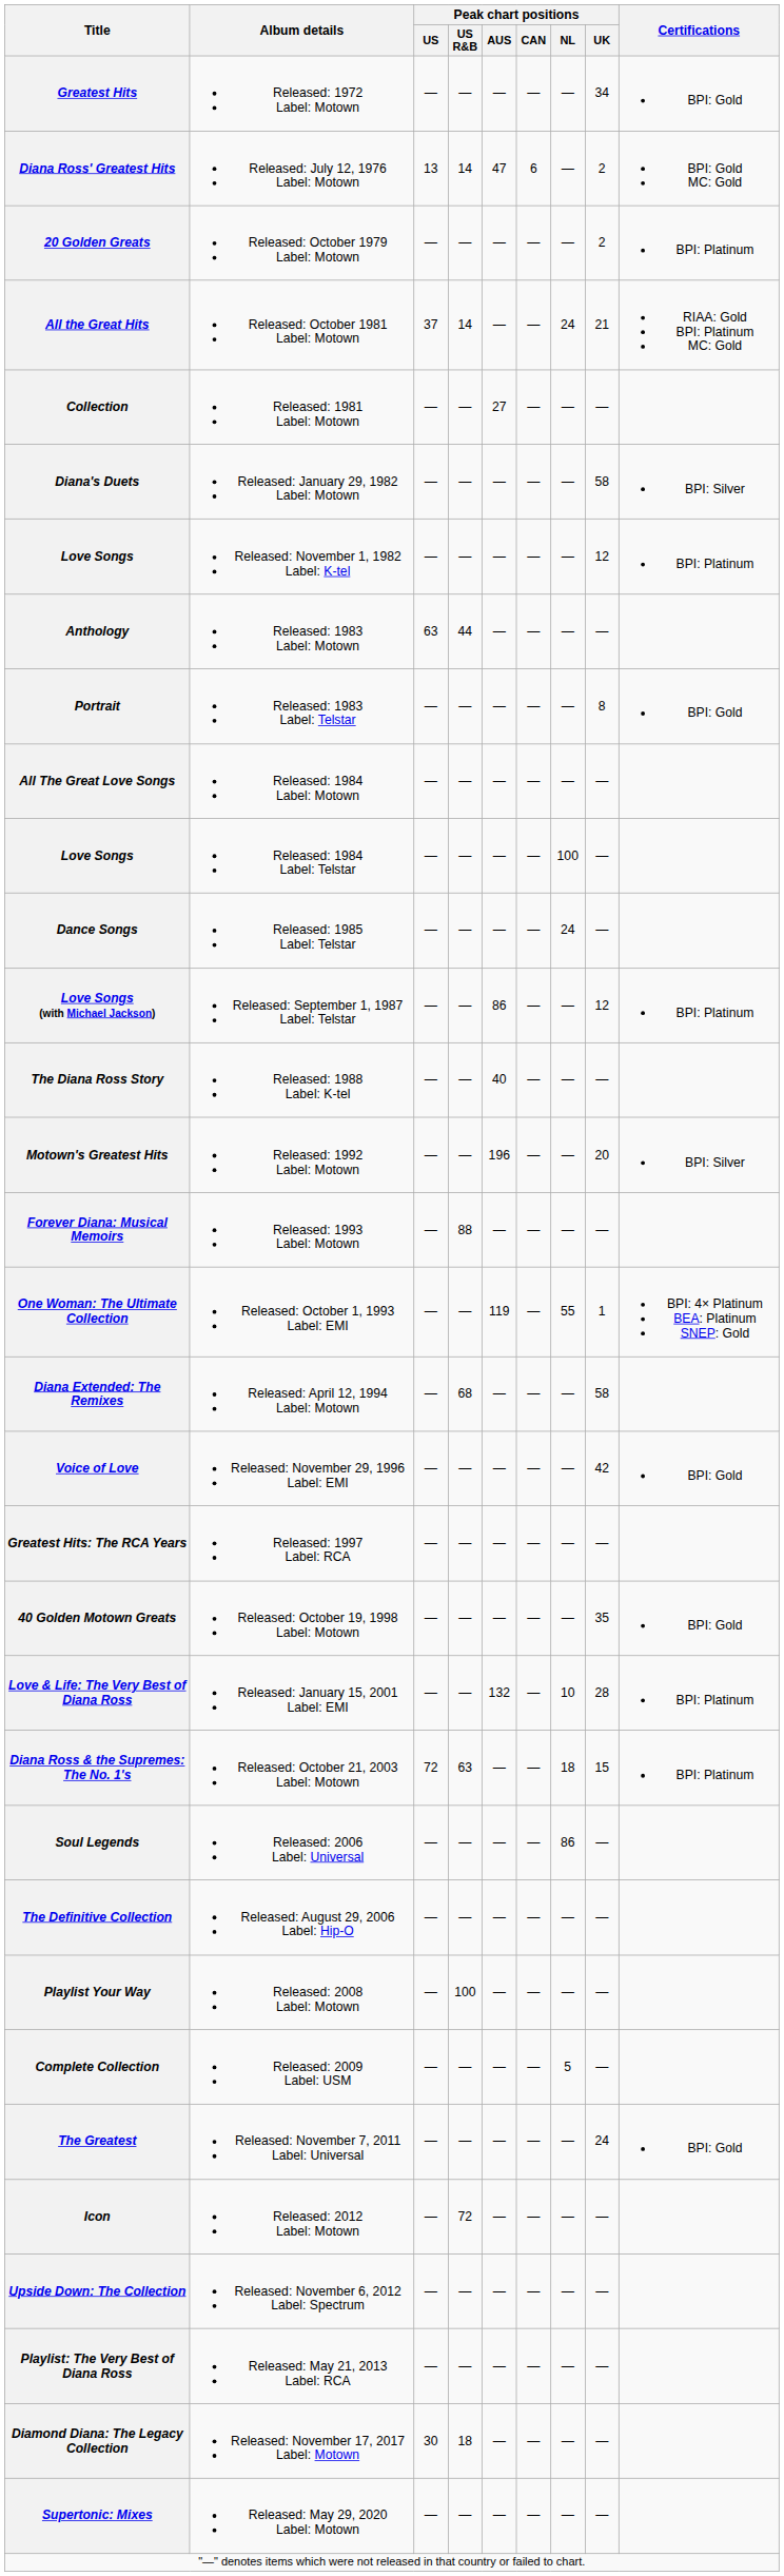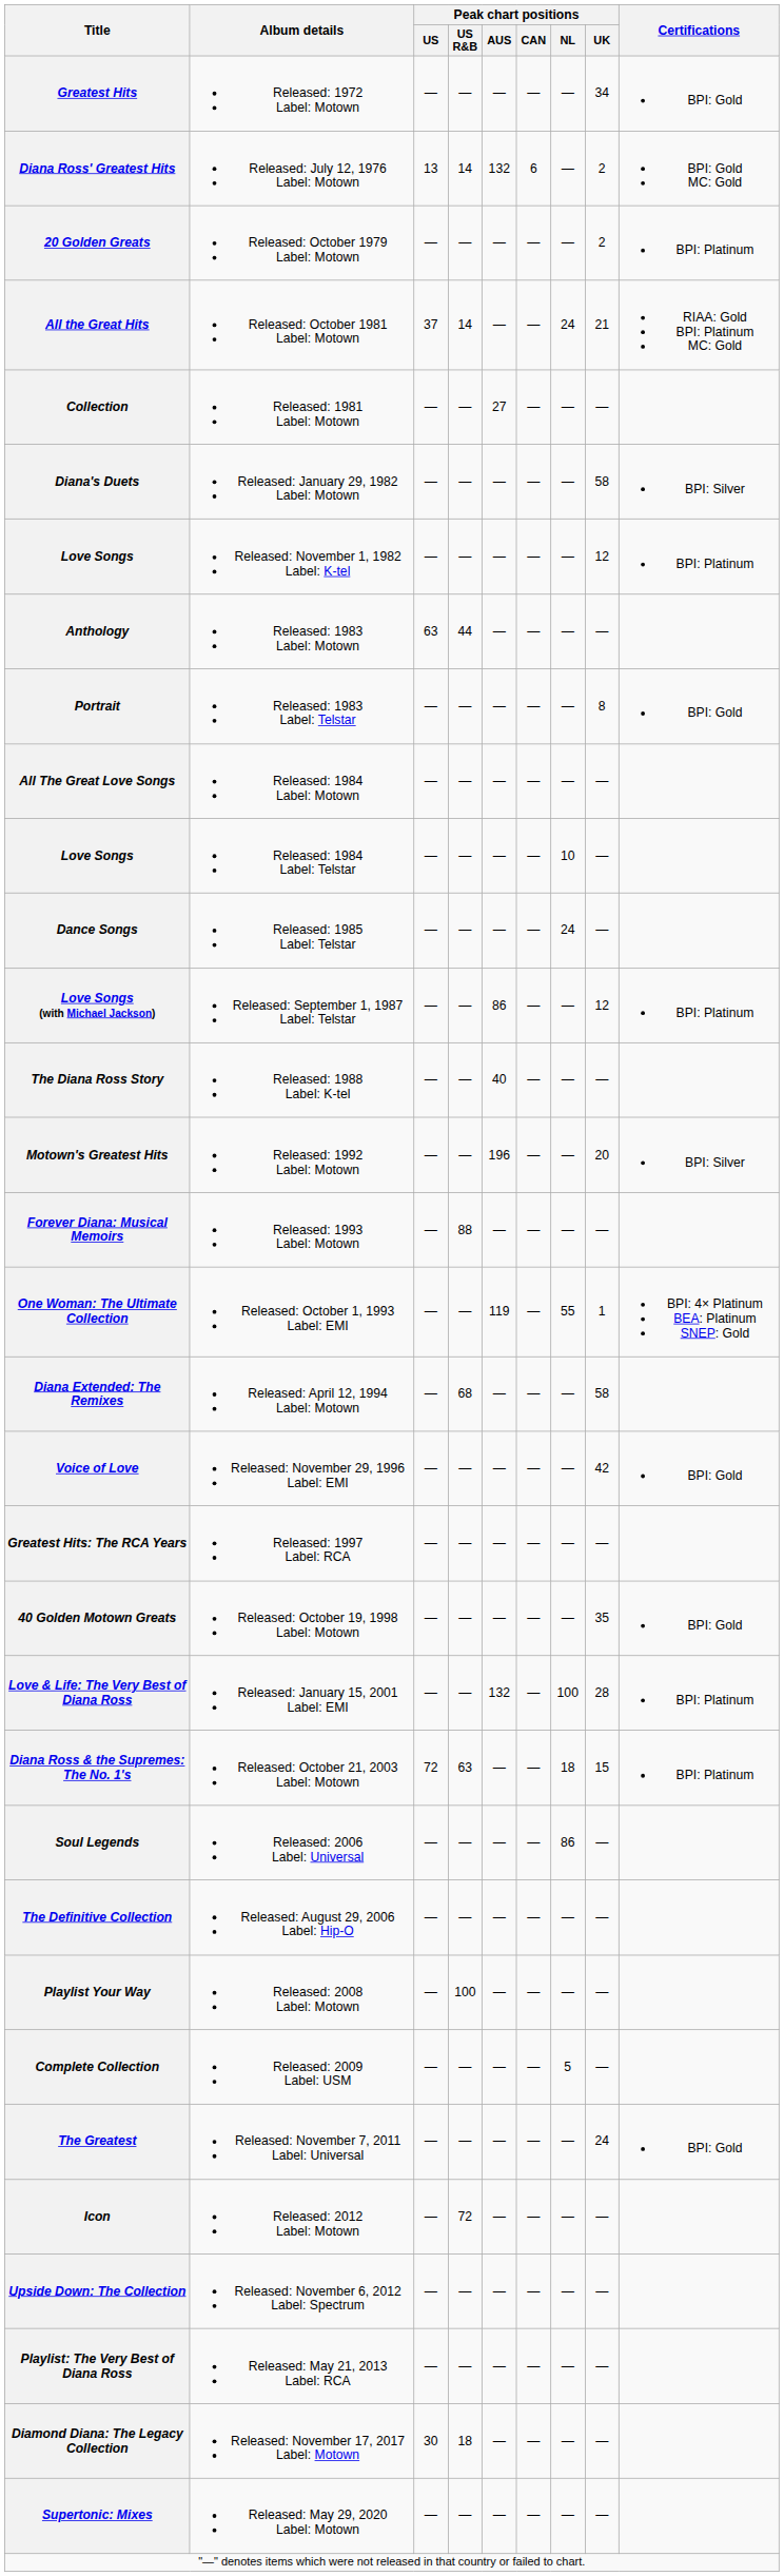Diana Ross' Greatest Hits | Peak chart positions / AUS: 47 -> 132
Love Songs / Released: 1984 Label: Telstar | Peak chart positions / NL: 100 -> 10
Love & Life: The Very Best of Diana Ross | Peak chart positions / NL: 10 -> 100
